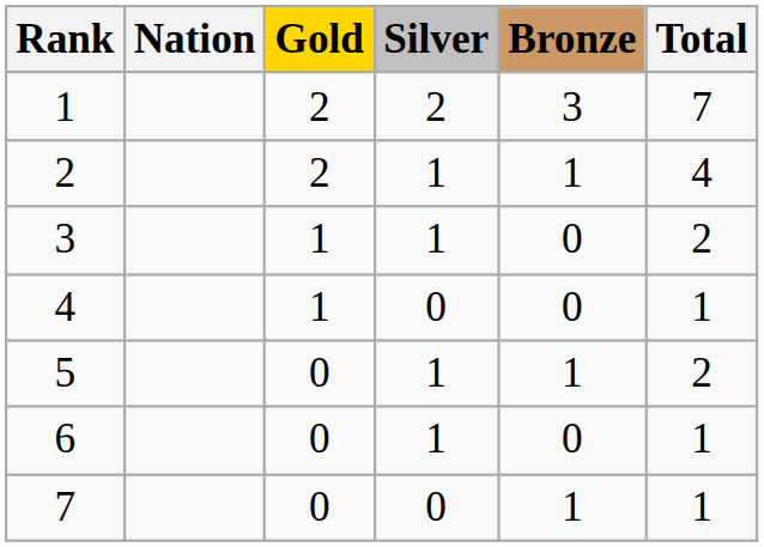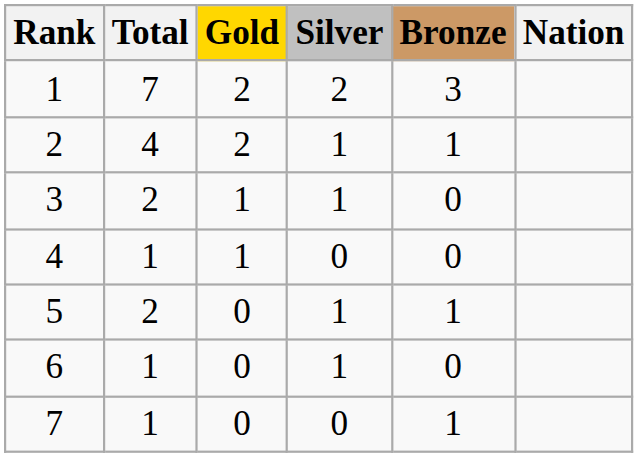columns swapped: Nation <-> Total
